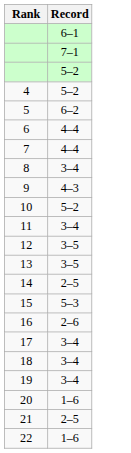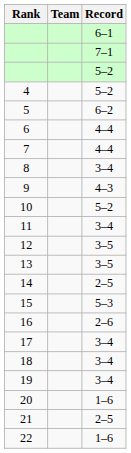+ column: Team
